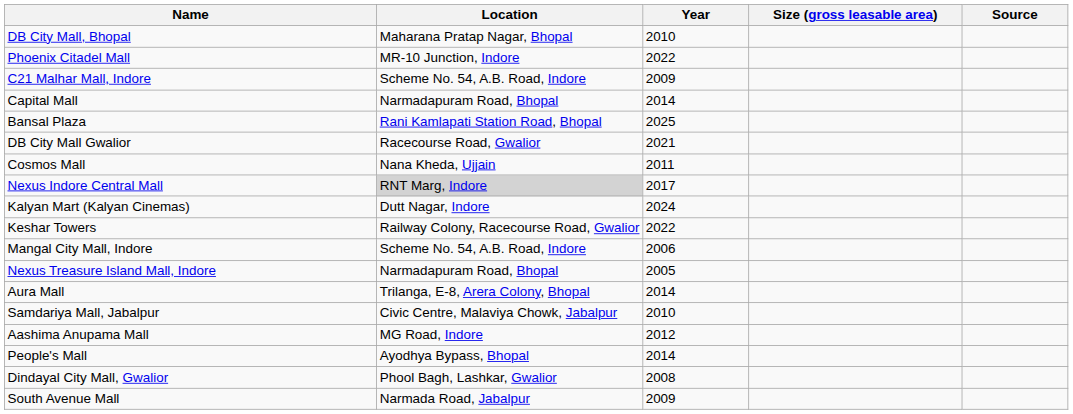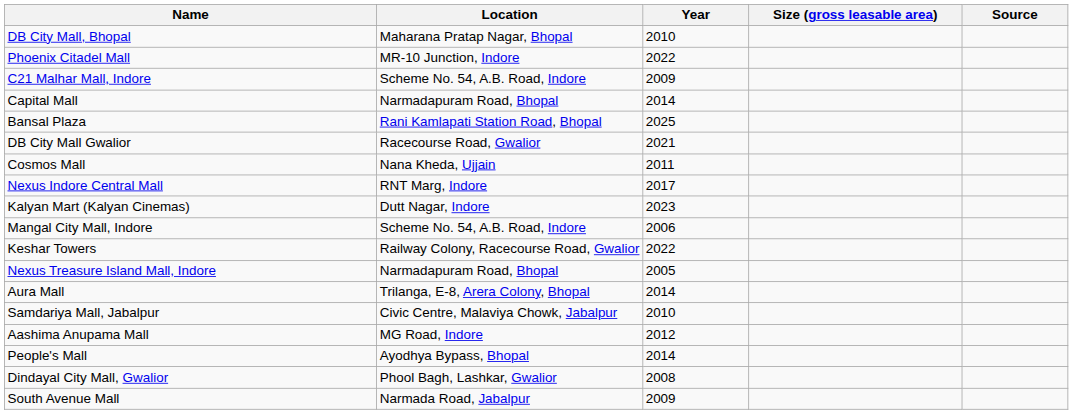Nexus Indore Central Mall | Location: lightgrey background -> no background
Kalyan Mart (Kalyan Cinemas) | Year: 2024 -> 2023
rows swapped: Mangal City Mall, Indore <-> Keshar Towers
